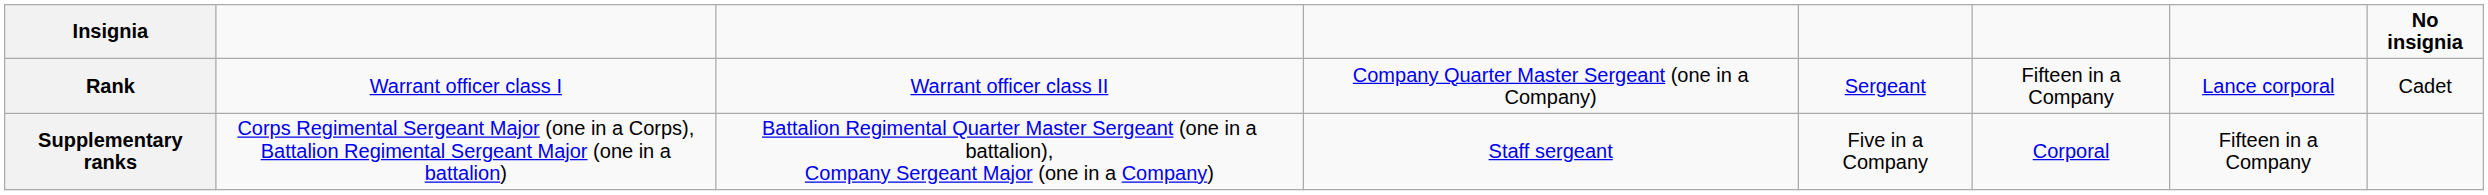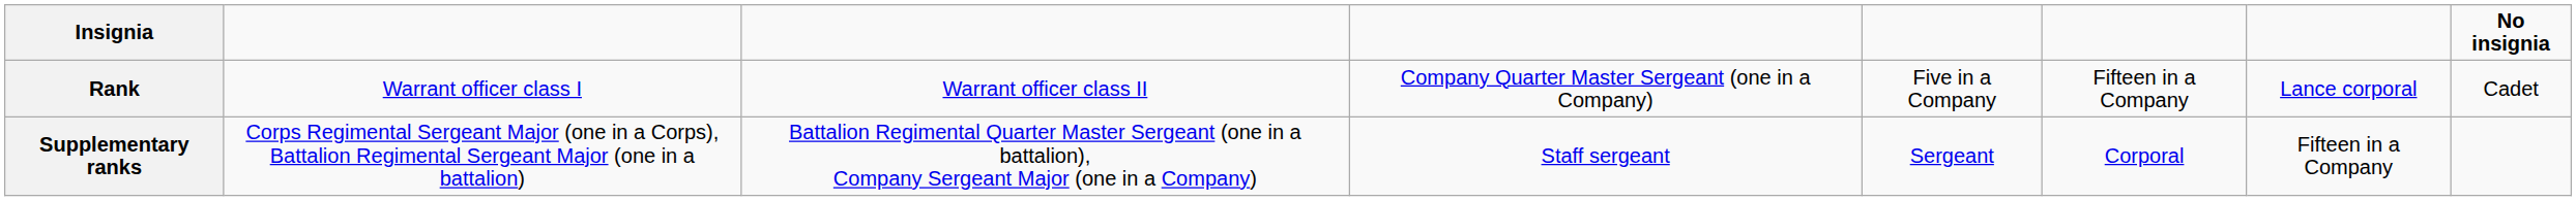Rank | column 5: Sergeant -> Five in a Company
Supplementary ranks | column 5: Five in a Company -> Sergeant
